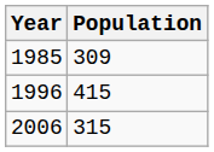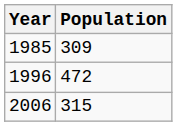1996 | Population: 415 -> 472
